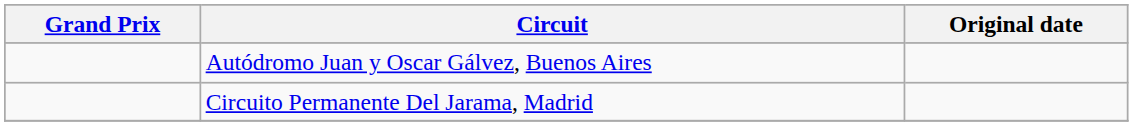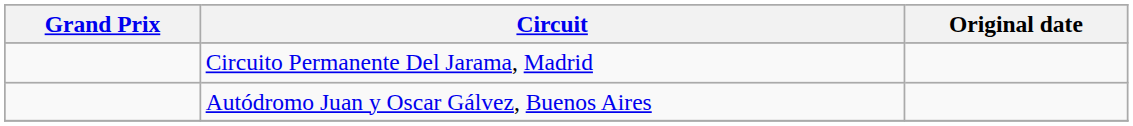rows swapped: Autódromo Juan y Oscar Gálvez, Buenos Aires <-> Circuito Permanente Del Jarama, Madrid
